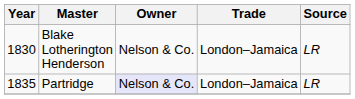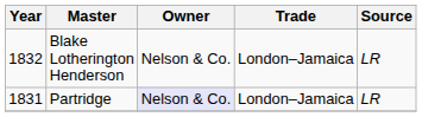Blake Lotherington Henderson | Year: 1830 -> 1832
Partridge | Year: 1835 -> 1831
